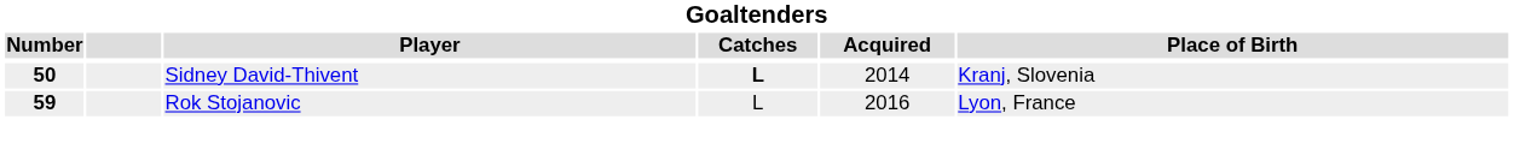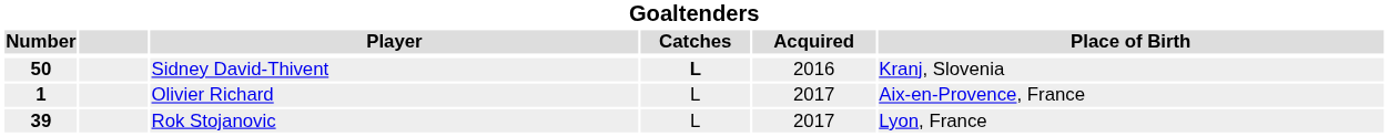Sidney David-Thivent | Acquired: 2014 -> 2016
+ row: 1 | Olivier Richard | L | 2017 | Aix-en-Provence, France
Rok Stojanovic | Number: 59 -> 39
Rok Stojanovic | Acquired: 2016 -> 2017
